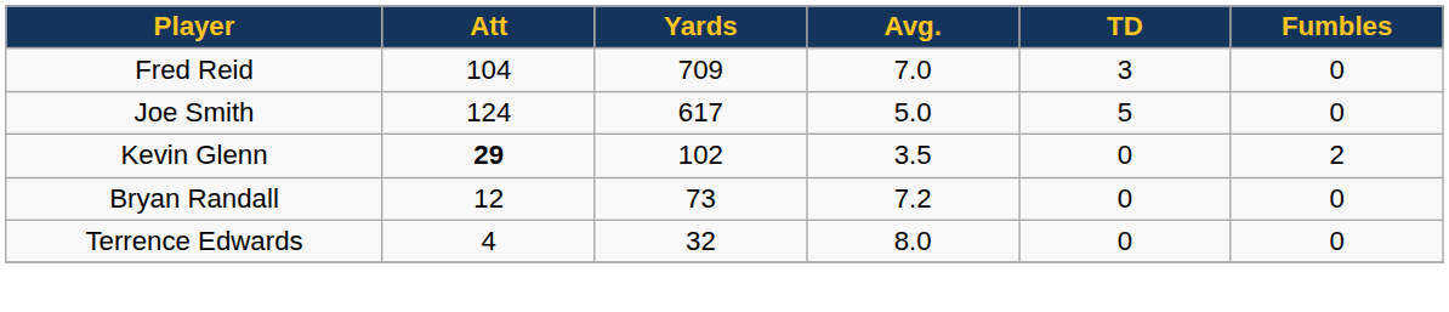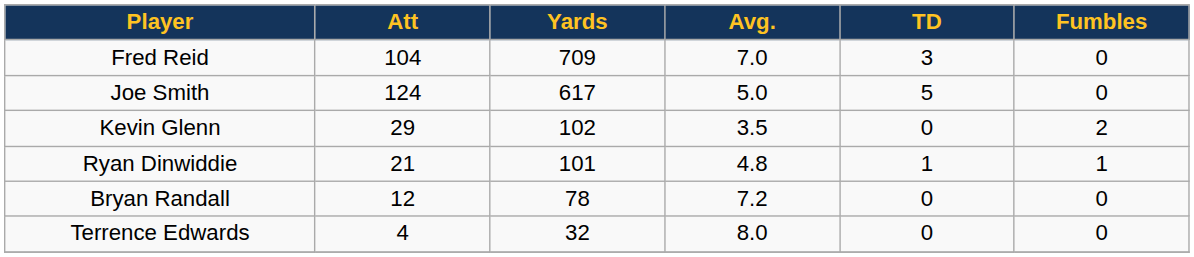Kevin Glenn | Att: bold -> normal
+ row: Ryan Dinwiddie | 21 | 101 | 4.8 | 1 | 1
Bryan Randall | Yards: 73 -> 78
